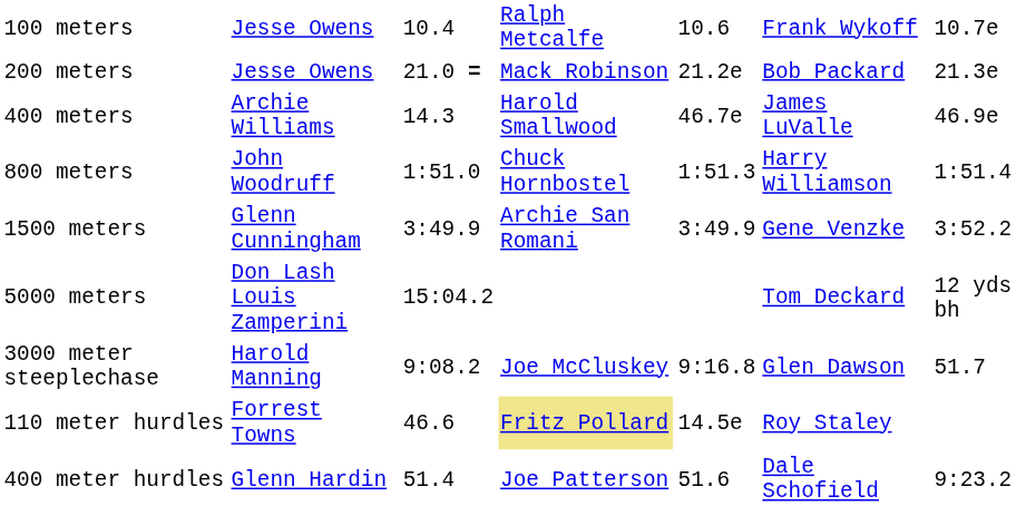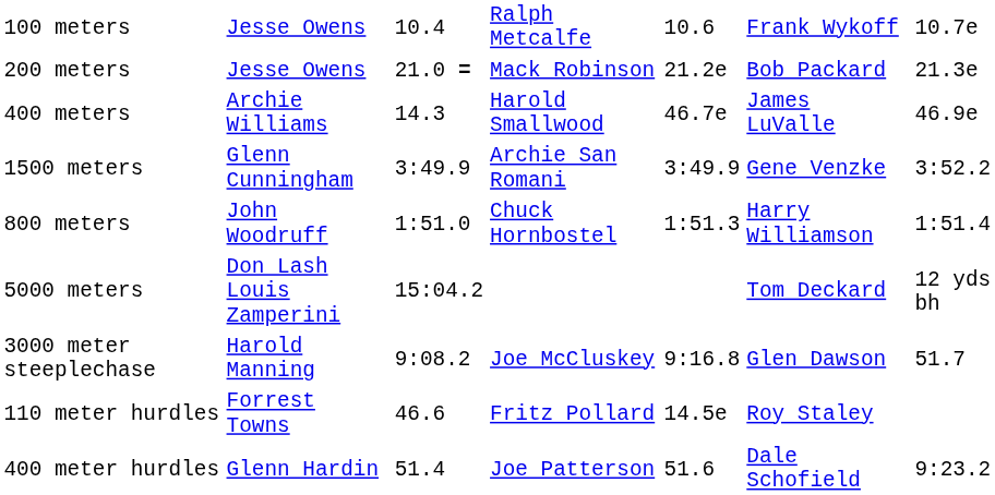rows swapped: 800 meters <-> 1500 meters
110 meter hurdles | column 4: khaki background -> no background
